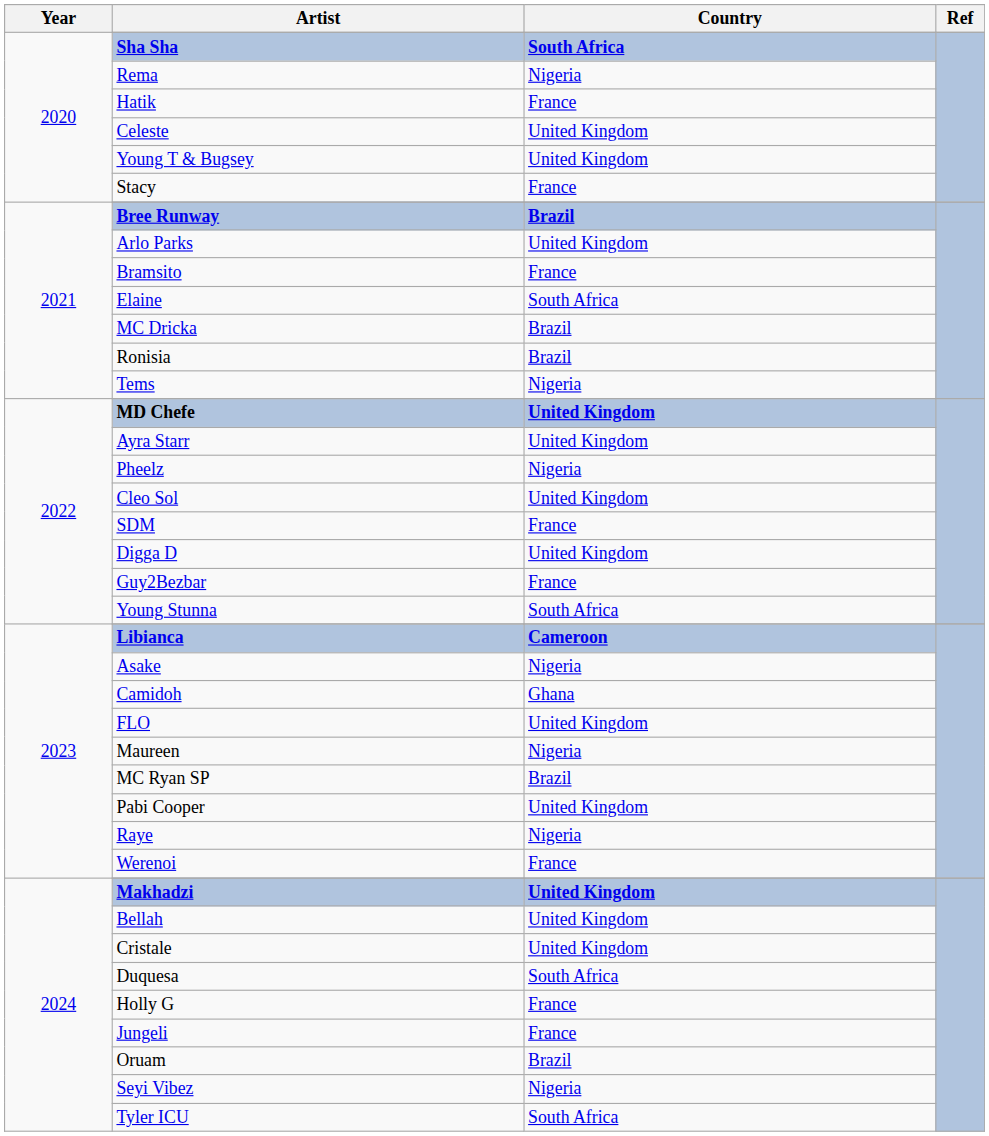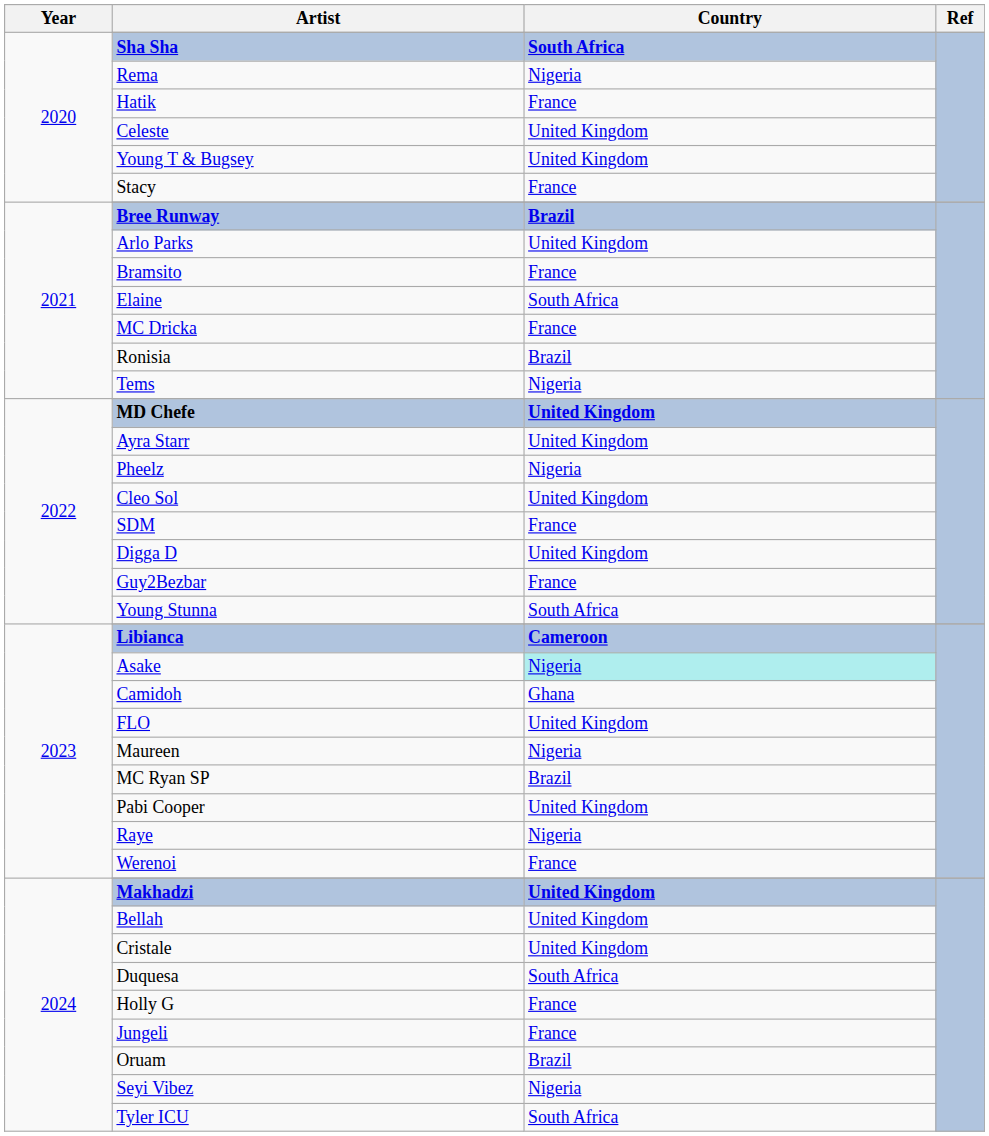MC Dricka | Country: Brazil -> France
Asake | Country: no background -> paleturquoise background
